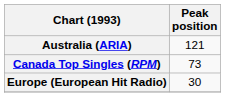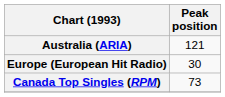rows swapped: Canada Top Singles (RPM) <-> Europe (European Hit Radio)
